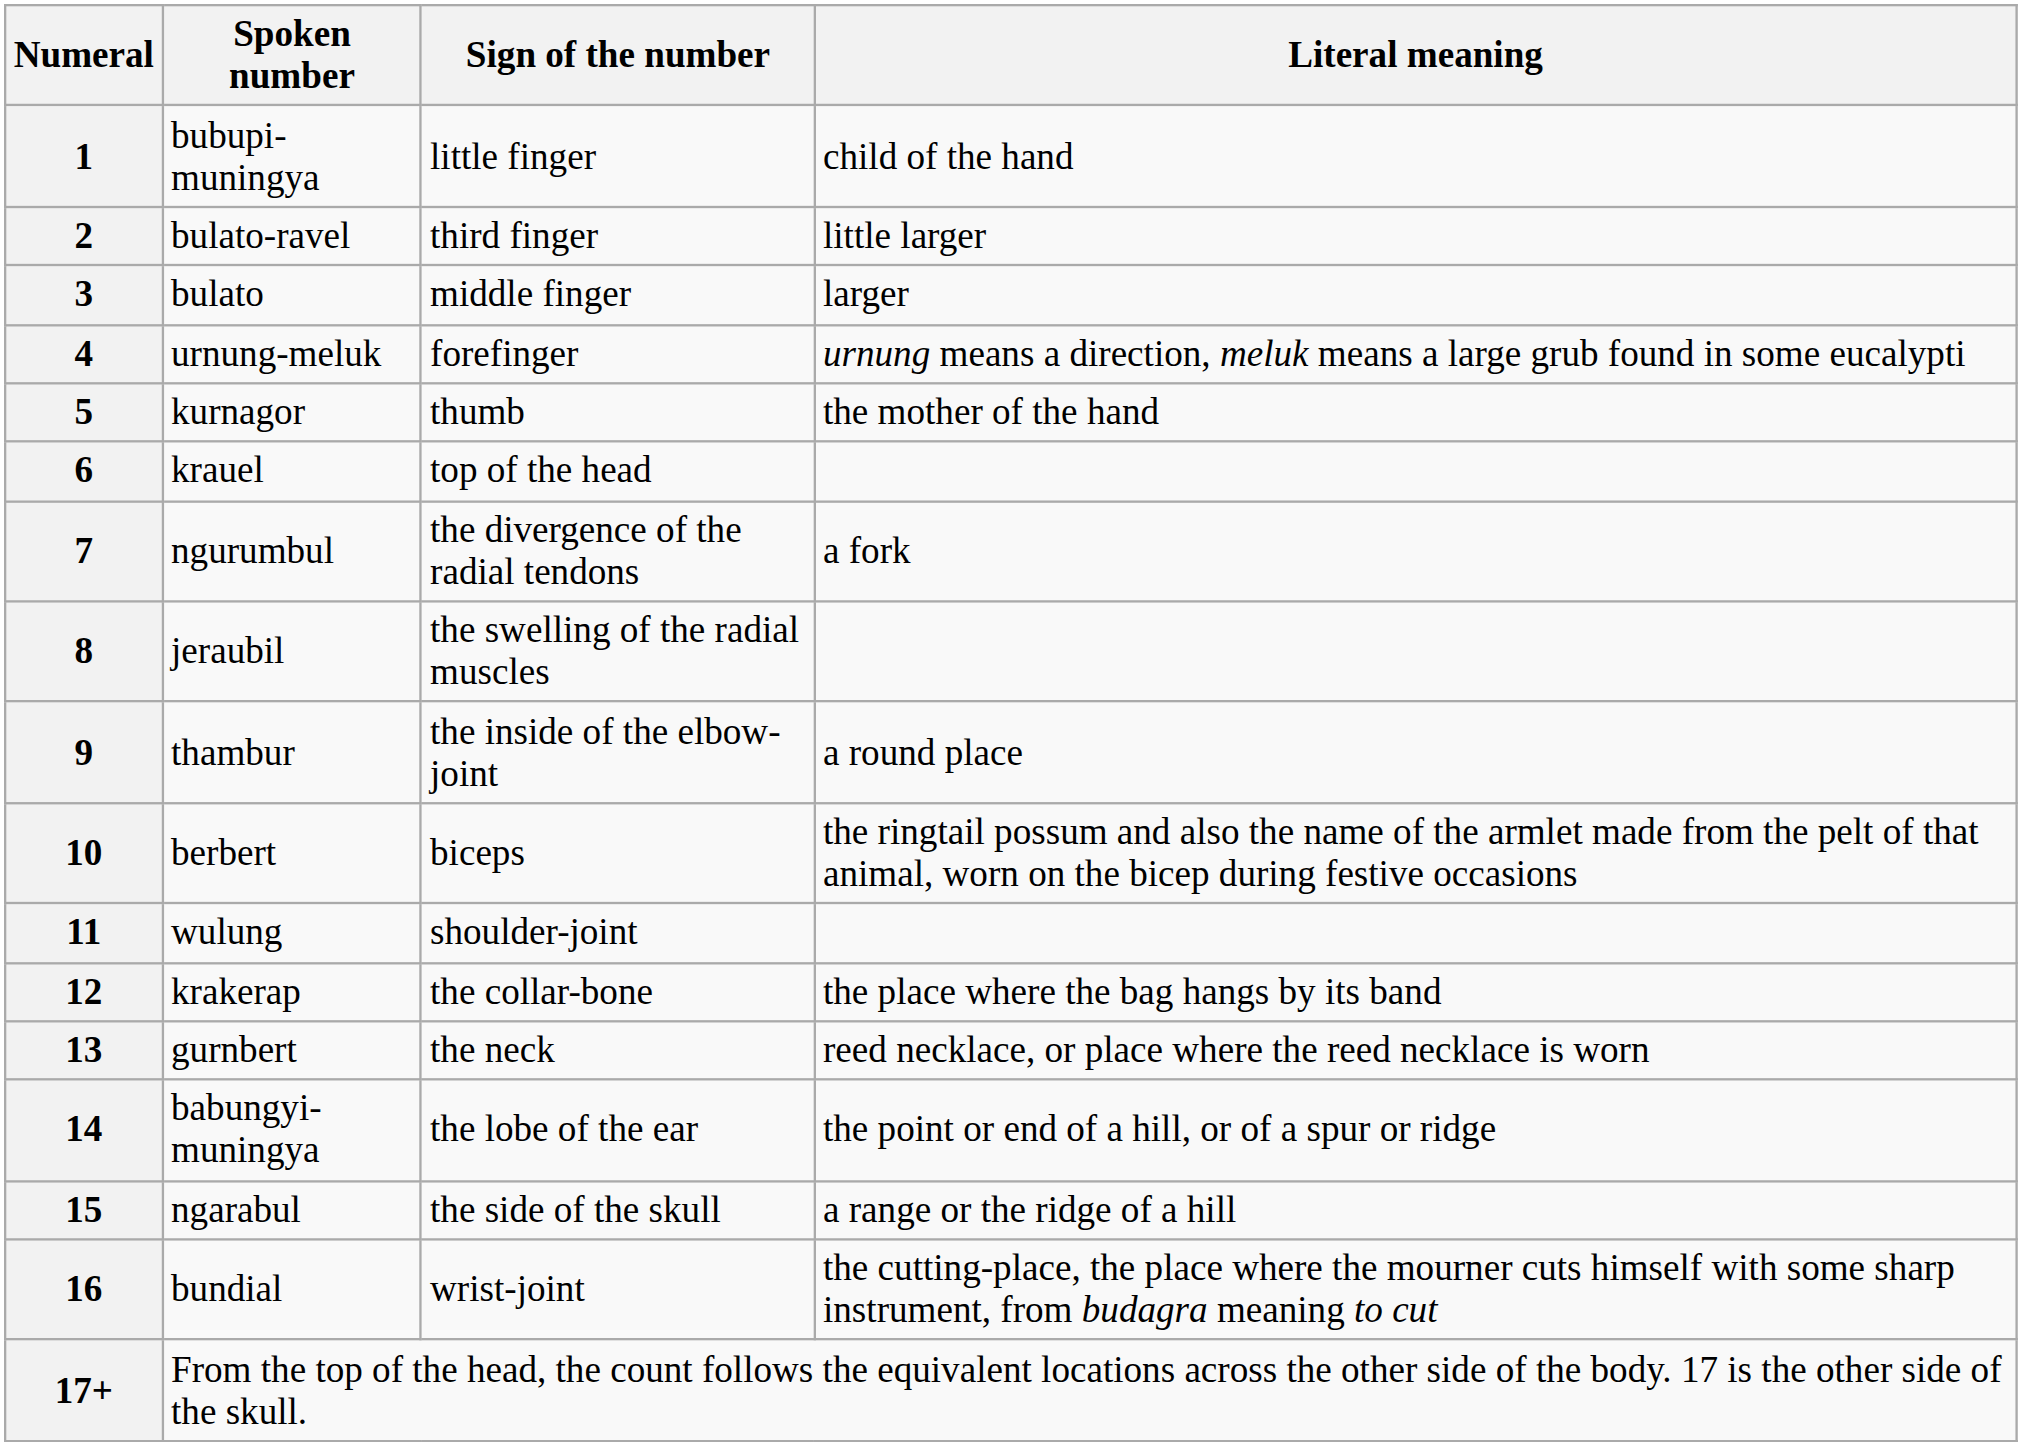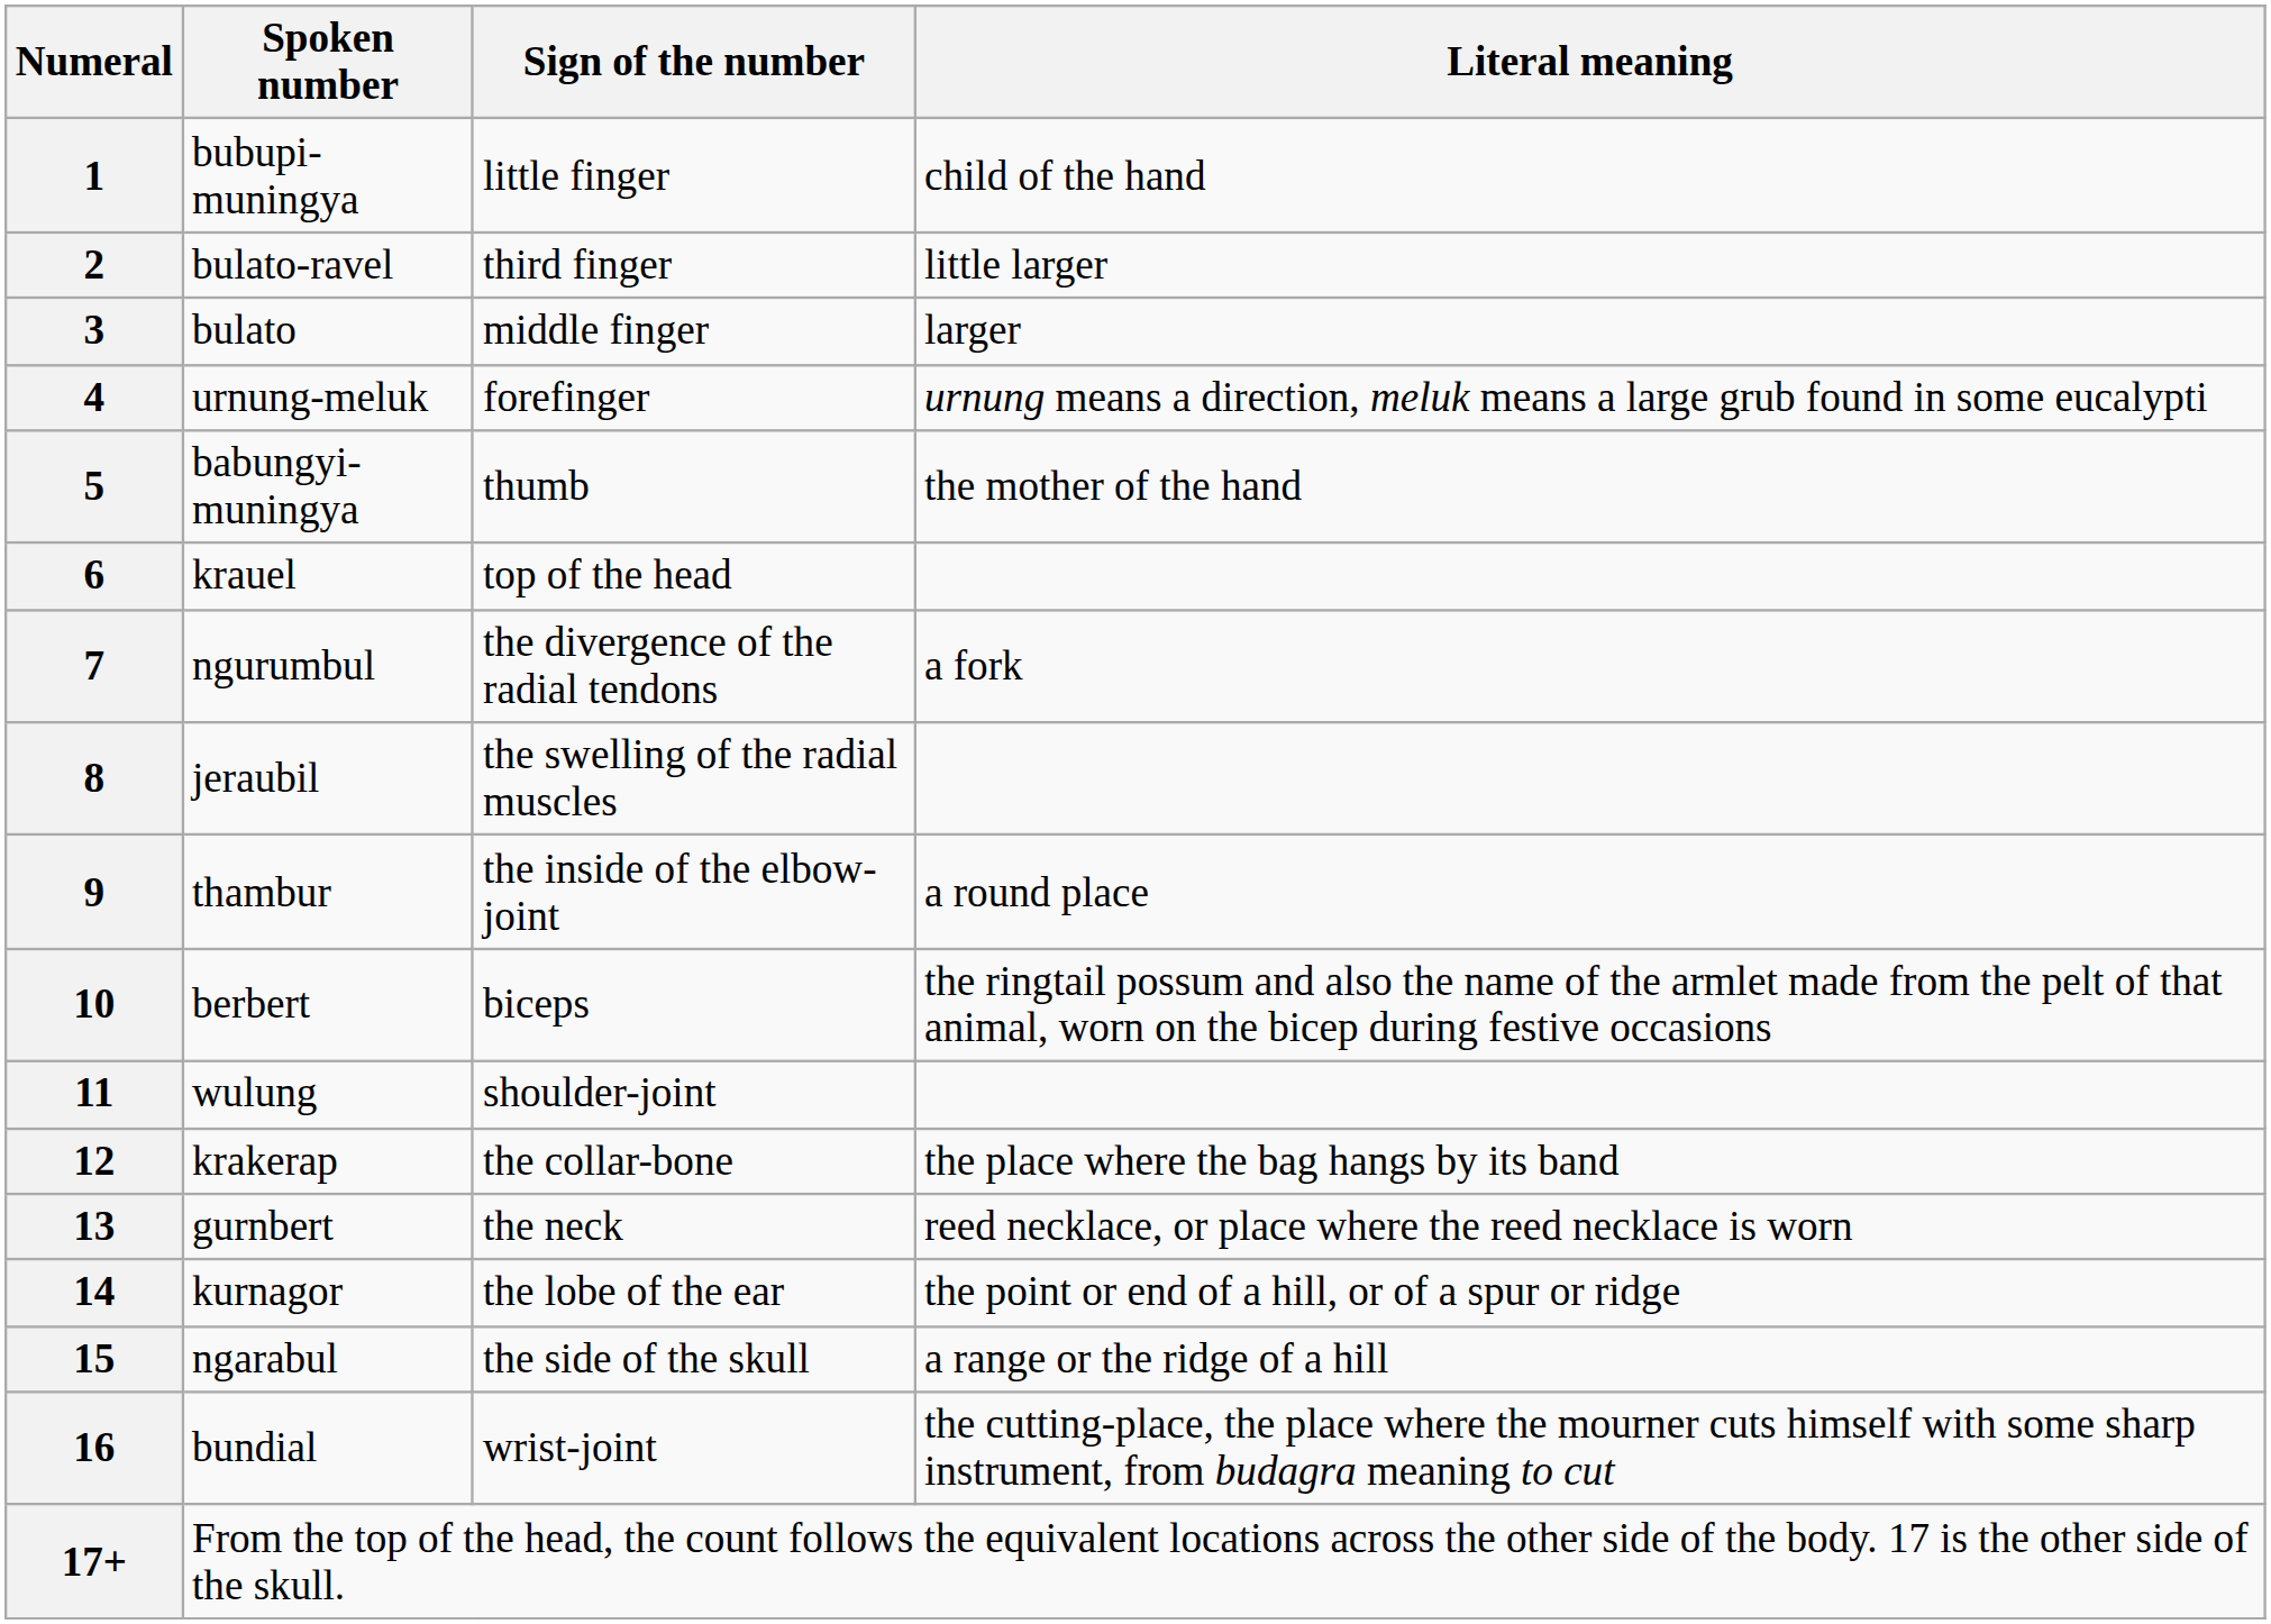5 | Spoken number: kurnagor -> babungyi-muningya
14 | Spoken number: babungyi-muningya -> kurnagor
